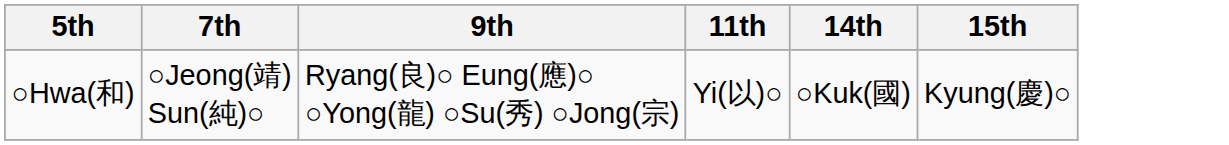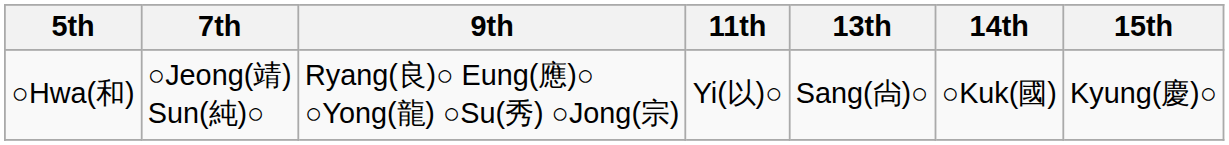+ column: 13th | Sang(尙)○
